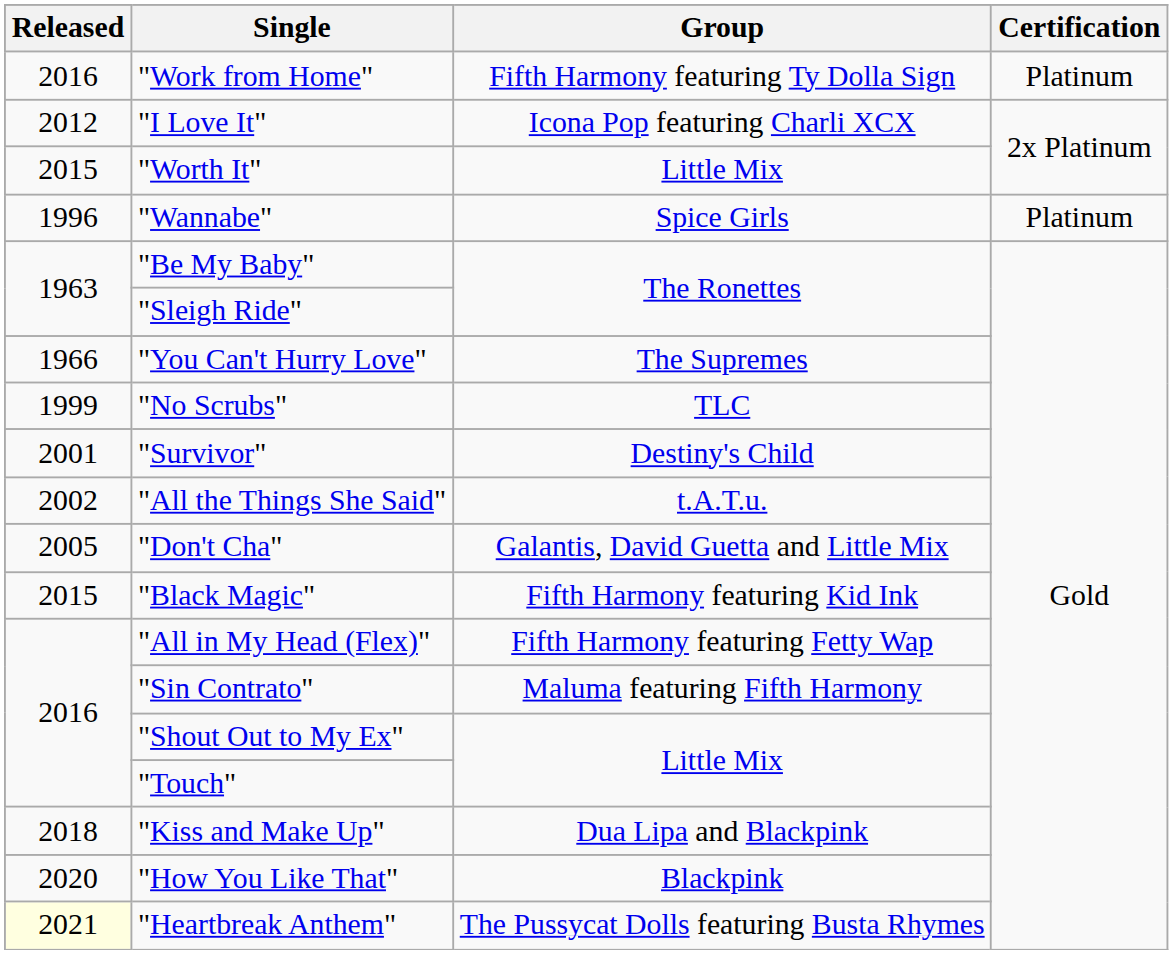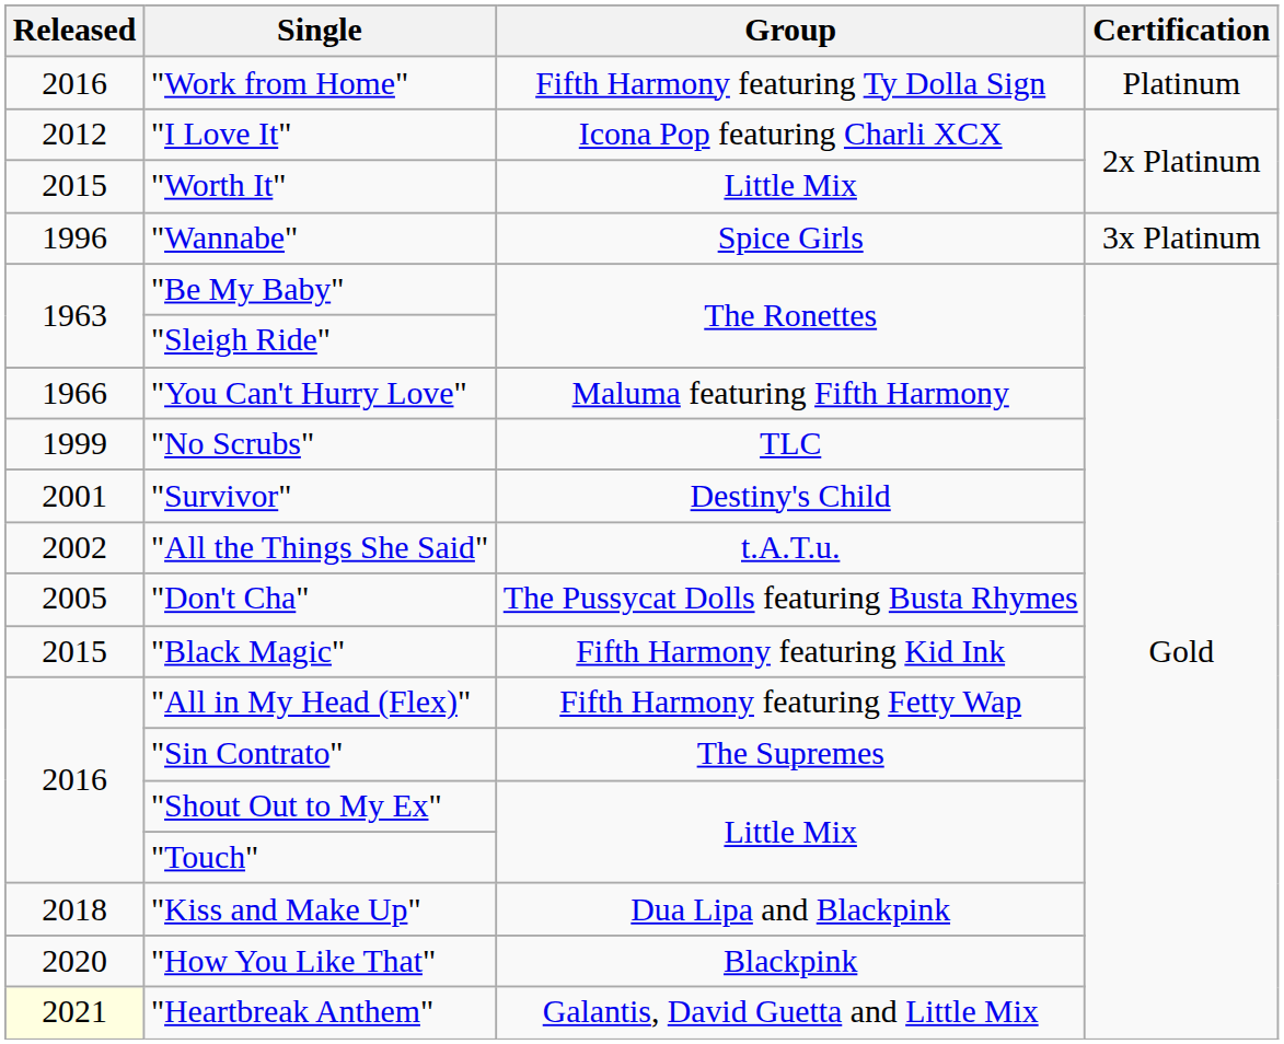"Wannabe" | Certification: Platinum -> 3x Platinum
"You Can't Hurry Love" | Group: The Supremes -> Maluma featuring Fifth Harmony
"Don't Cha" | Group: Galantis, David Guetta and Little Mix -> The Pussycat Dolls featuring Busta Rhymes
"Sin Contrato" | Group: Maluma featuring Fifth Harmony -> The Supremes
"Heartbreak Anthem" | Group: The Pussycat Dolls featuring Busta Rhymes -> Galantis, David Guetta and Little Mix
